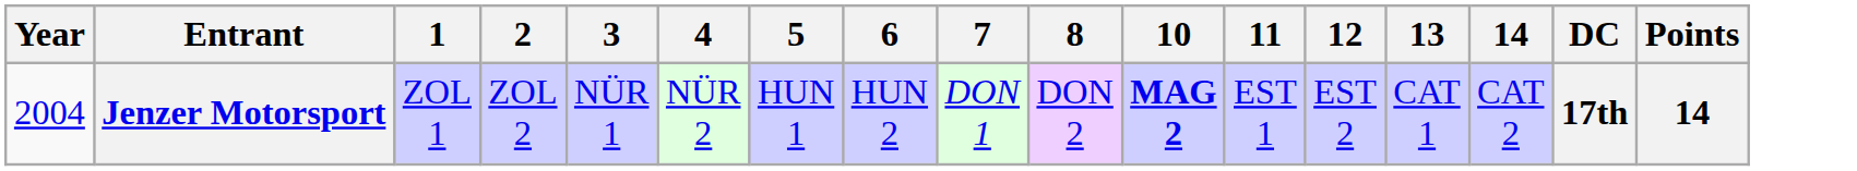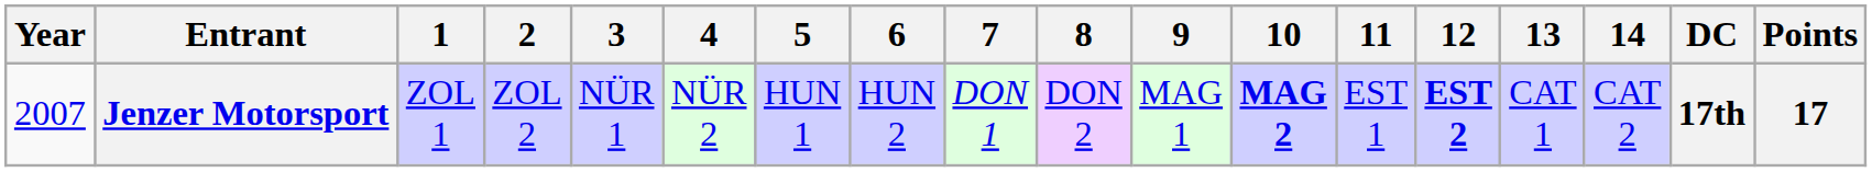+ column: 9 | MAG 1
Jenzer Motorsport | Year: 2004 -> 2007
Jenzer Motorsport | 12: normal -> bold
Jenzer Motorsport | Points: 14 -> 17
